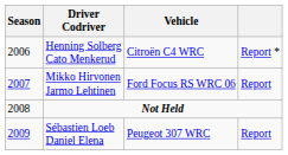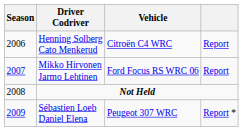Henning Solberg Cato Menkerud | column 4: Report * -> Report
Sébastien Loeb Daniel Elena | column 4: Report -> Report *
